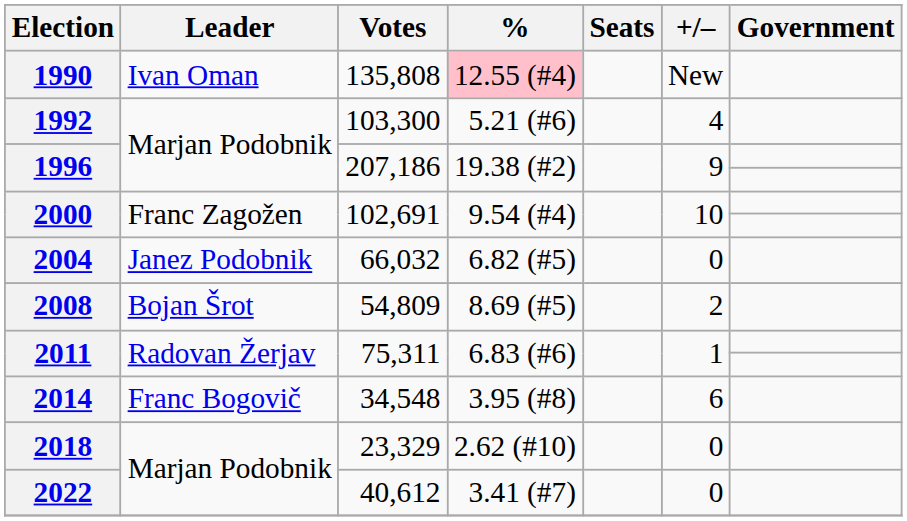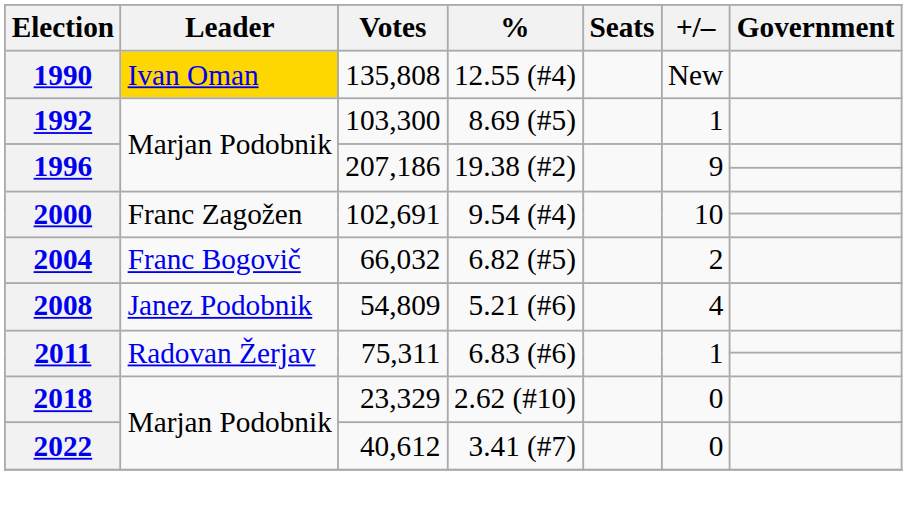1990 | Leader: no background -> gold background
1990 | %: pink background -> no background
1992 | %: 5.21 (#6) -> 8.69 (#5)
1992 | +/–: 4 -> 1
2004 | Leader: Janez Podobnik -> Franc Bogovič
2004 | +/–: 0 -> 2
2008 | Leader: Bojan Šrot -> Janez Podobnik
2008 | %: 8.69 (#5) -> 5.21 (#6)
2008 | +/–: 2 -> 4
- row: 2014 | Franc Bogovič | 34,548 | 3.95 (#8) | 6
